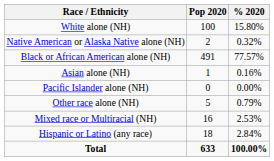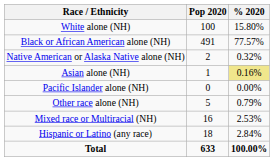rows swapped: Black or African American alone (NH) <-> Native American or Alaska Native alone (NH)
Asian alone (NH) | % 2020: no background -> khaki background
